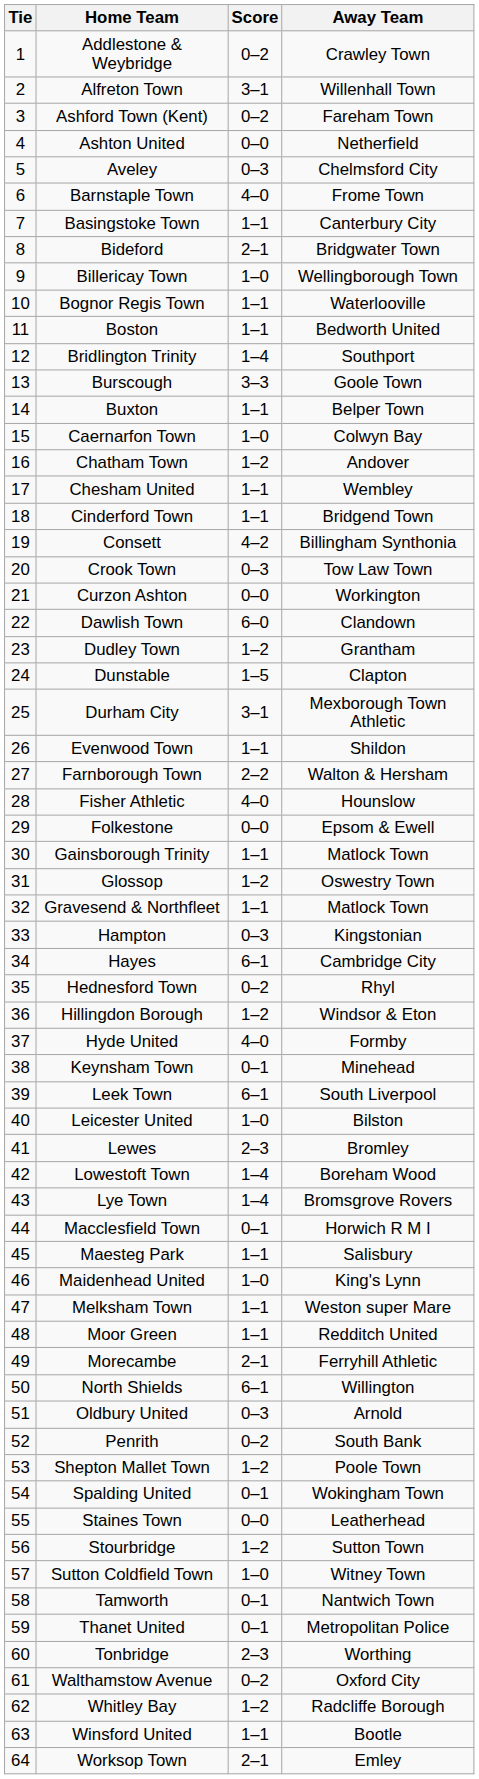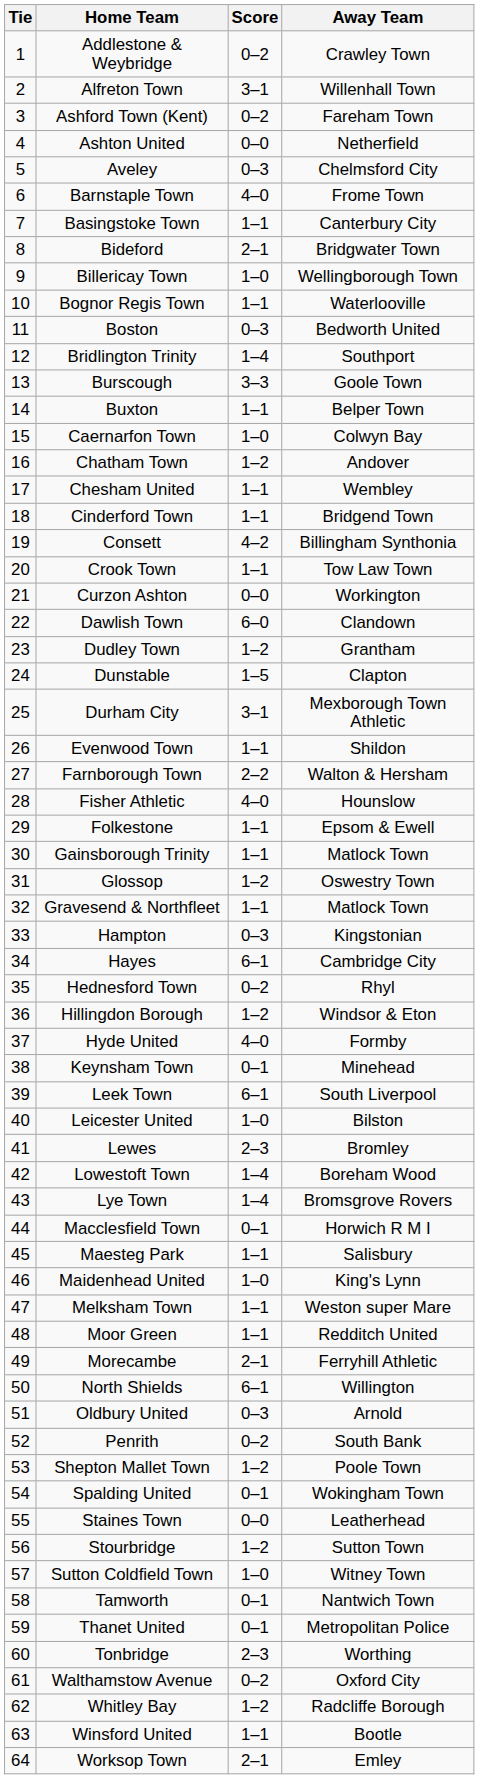Boston | Score: 1–1 -> 0–3
Crook Town | Score: 0–3 -> 1–1
Folkestone | Score: 0–0 -> 1–1
